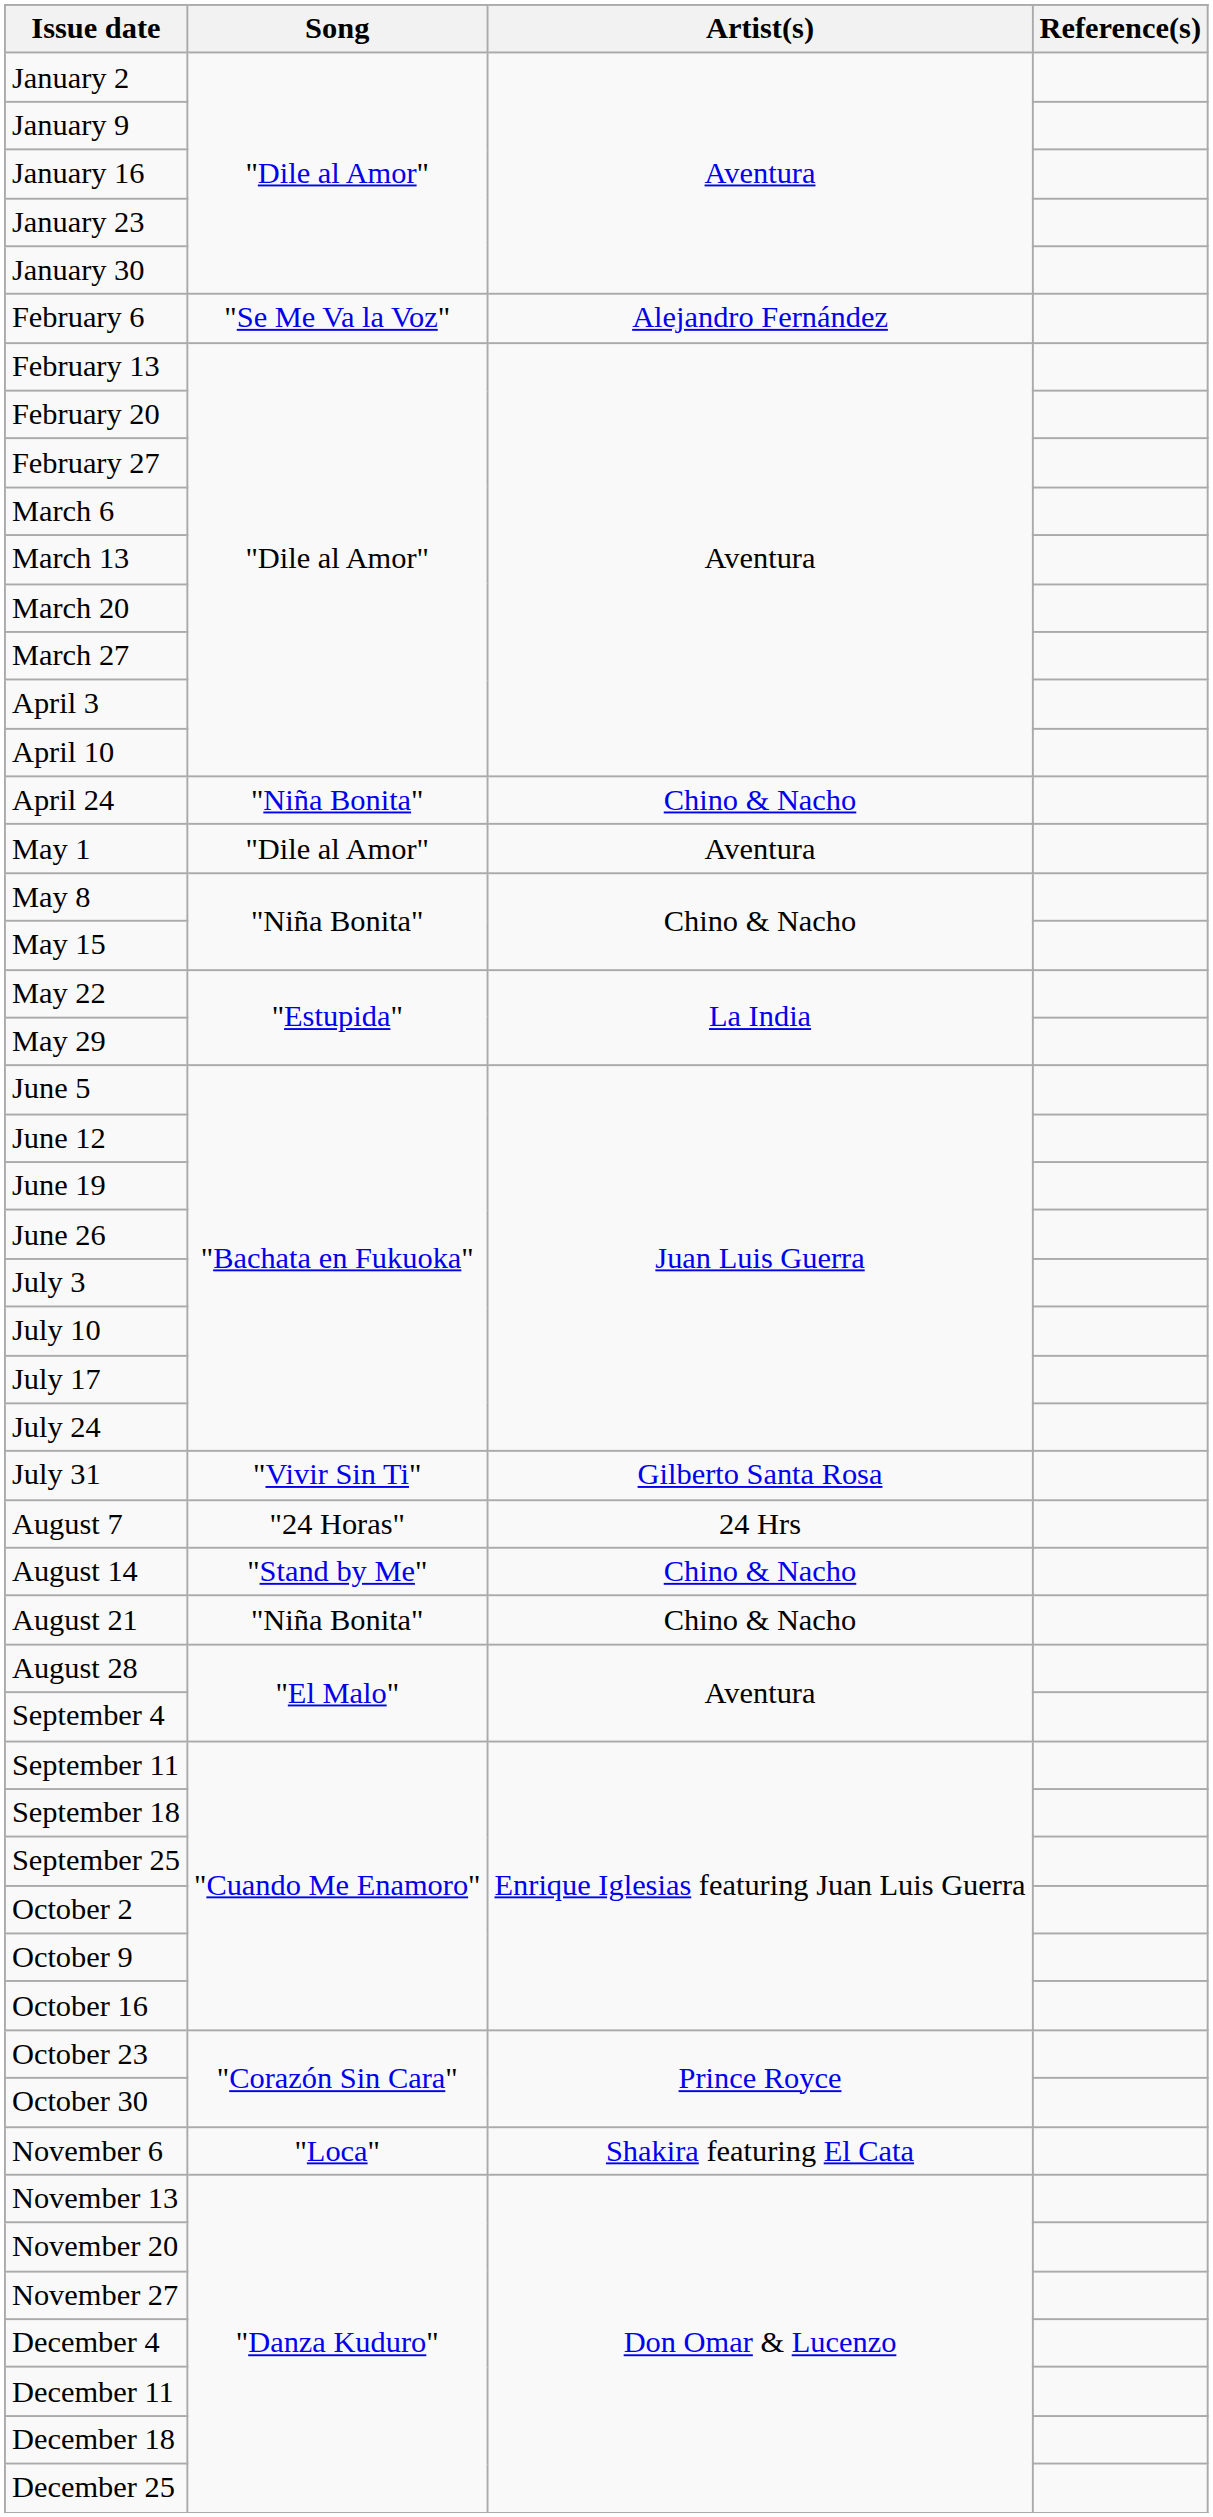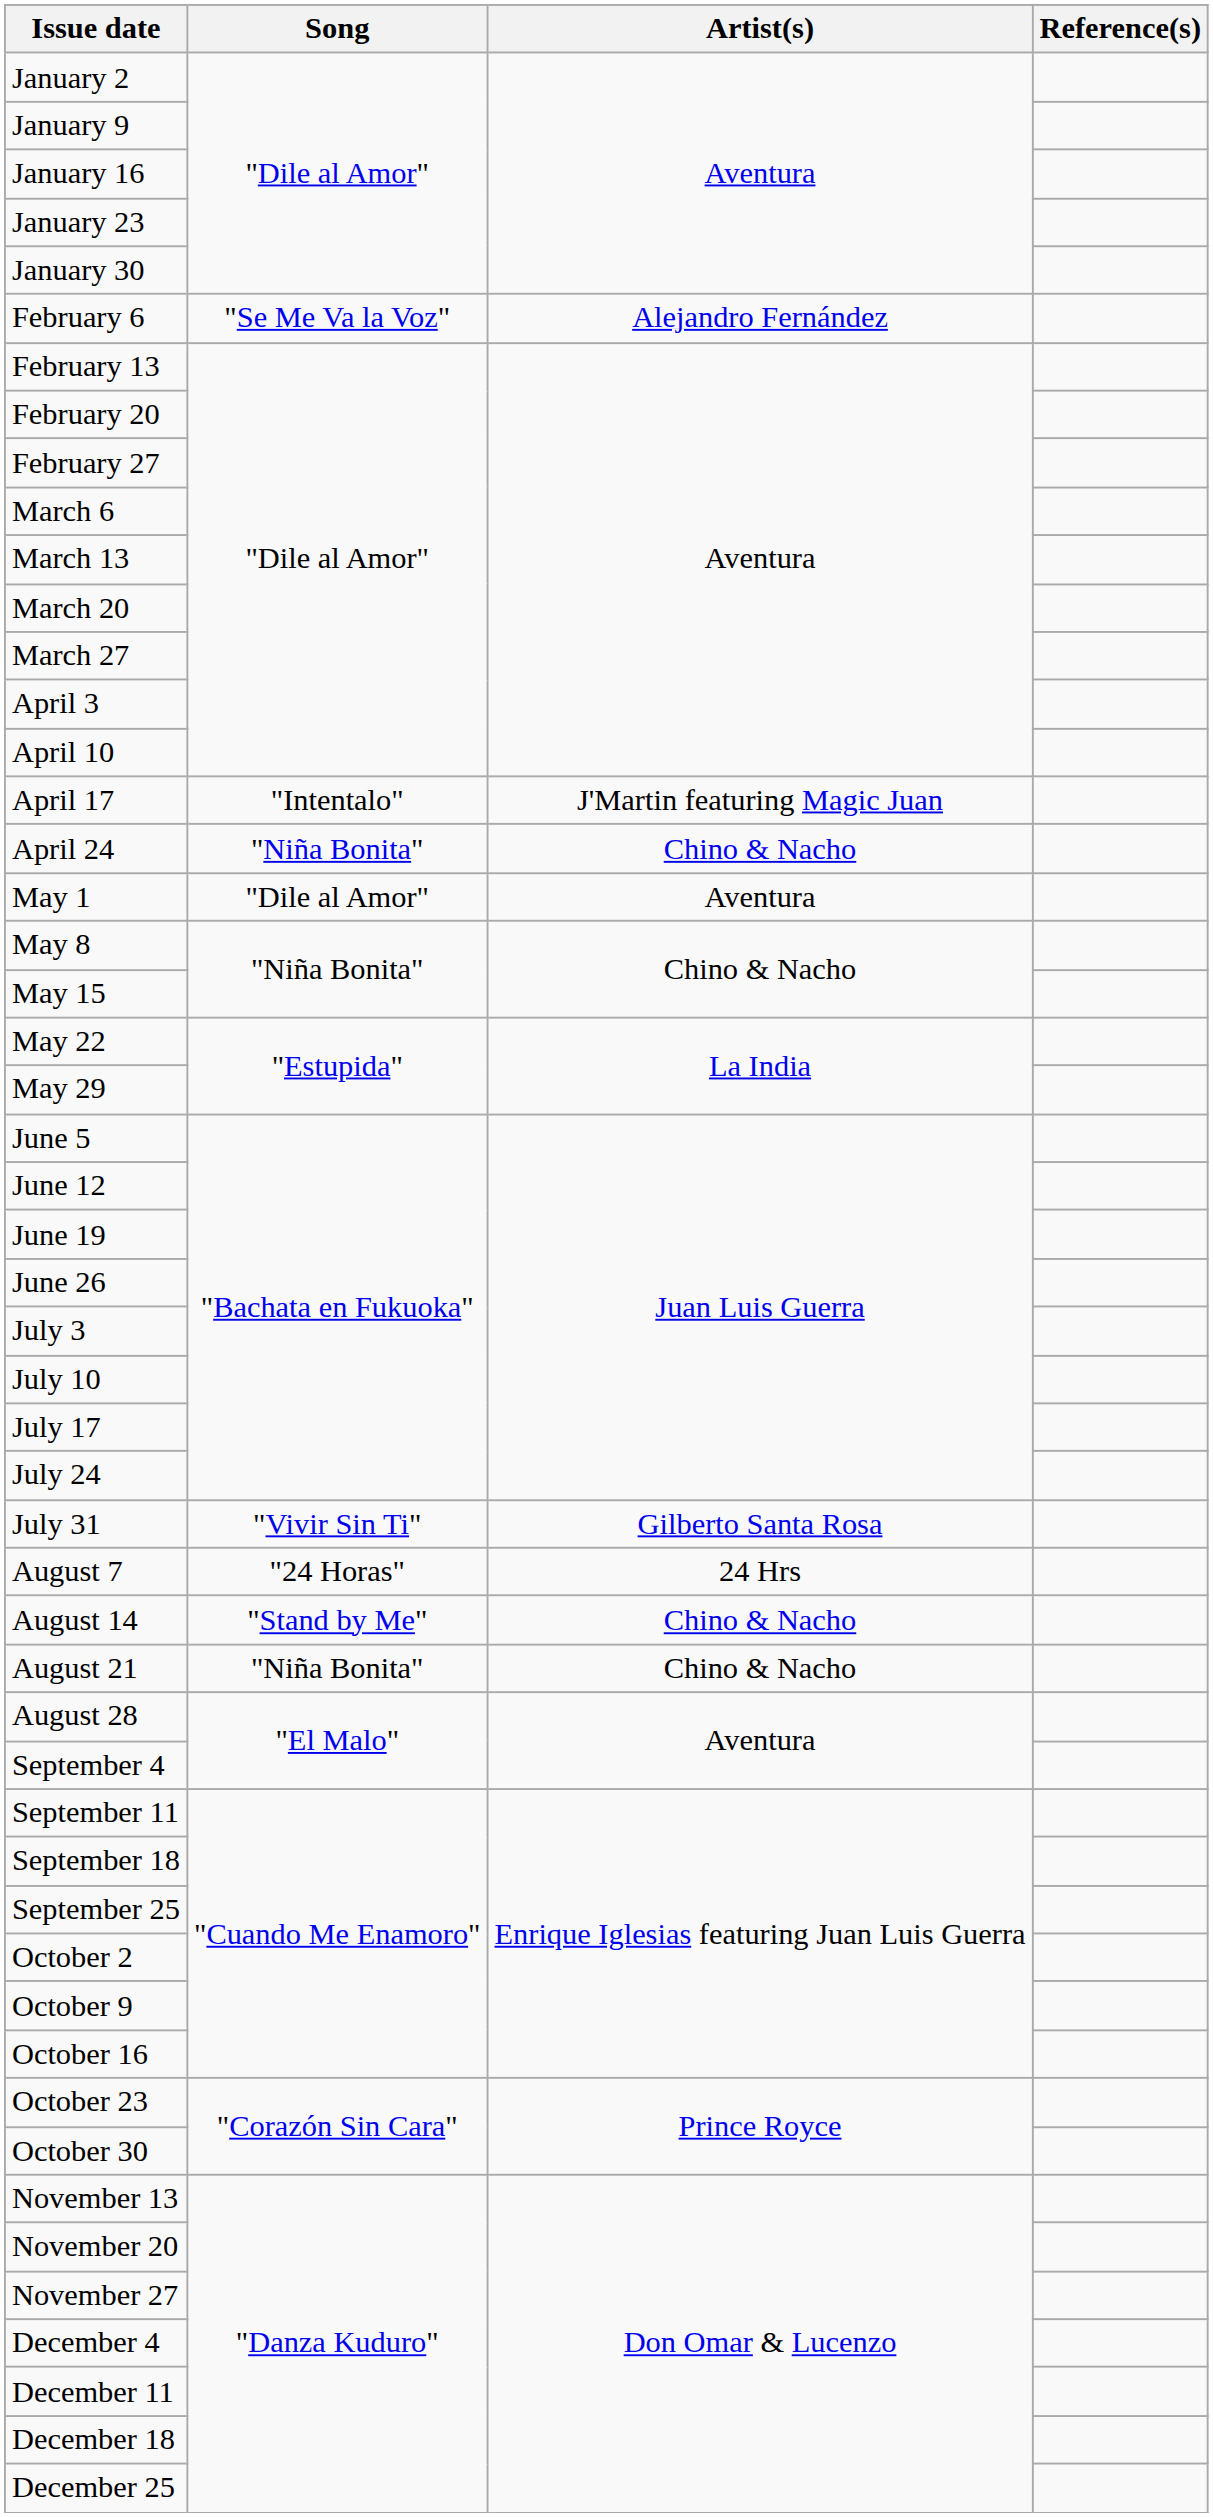+ row: April 17 | "Intentalo" | J'Martin featuring Magic Juan
- row: November 6 | "Loca" | Shakira featuring El Cata
